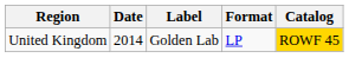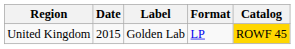United Kingdom | Date: 2014 -> 2015
